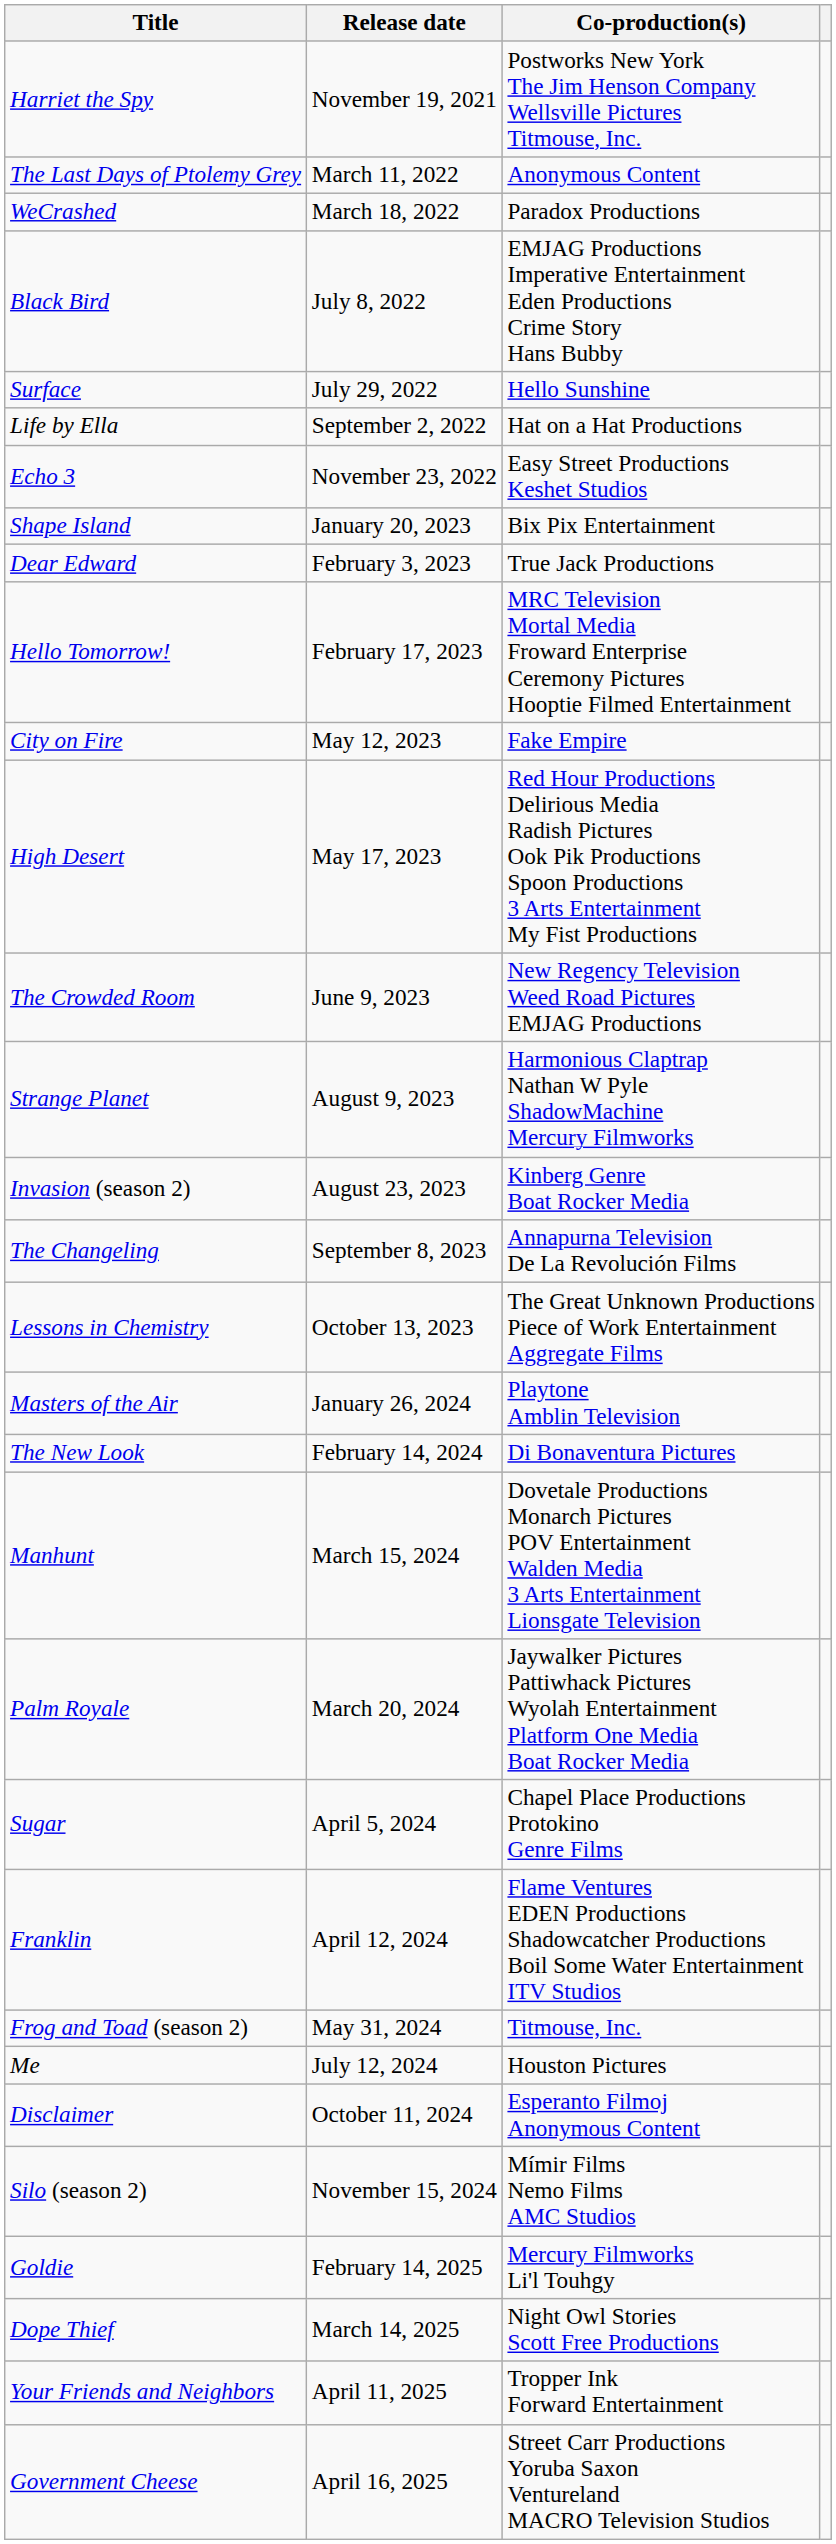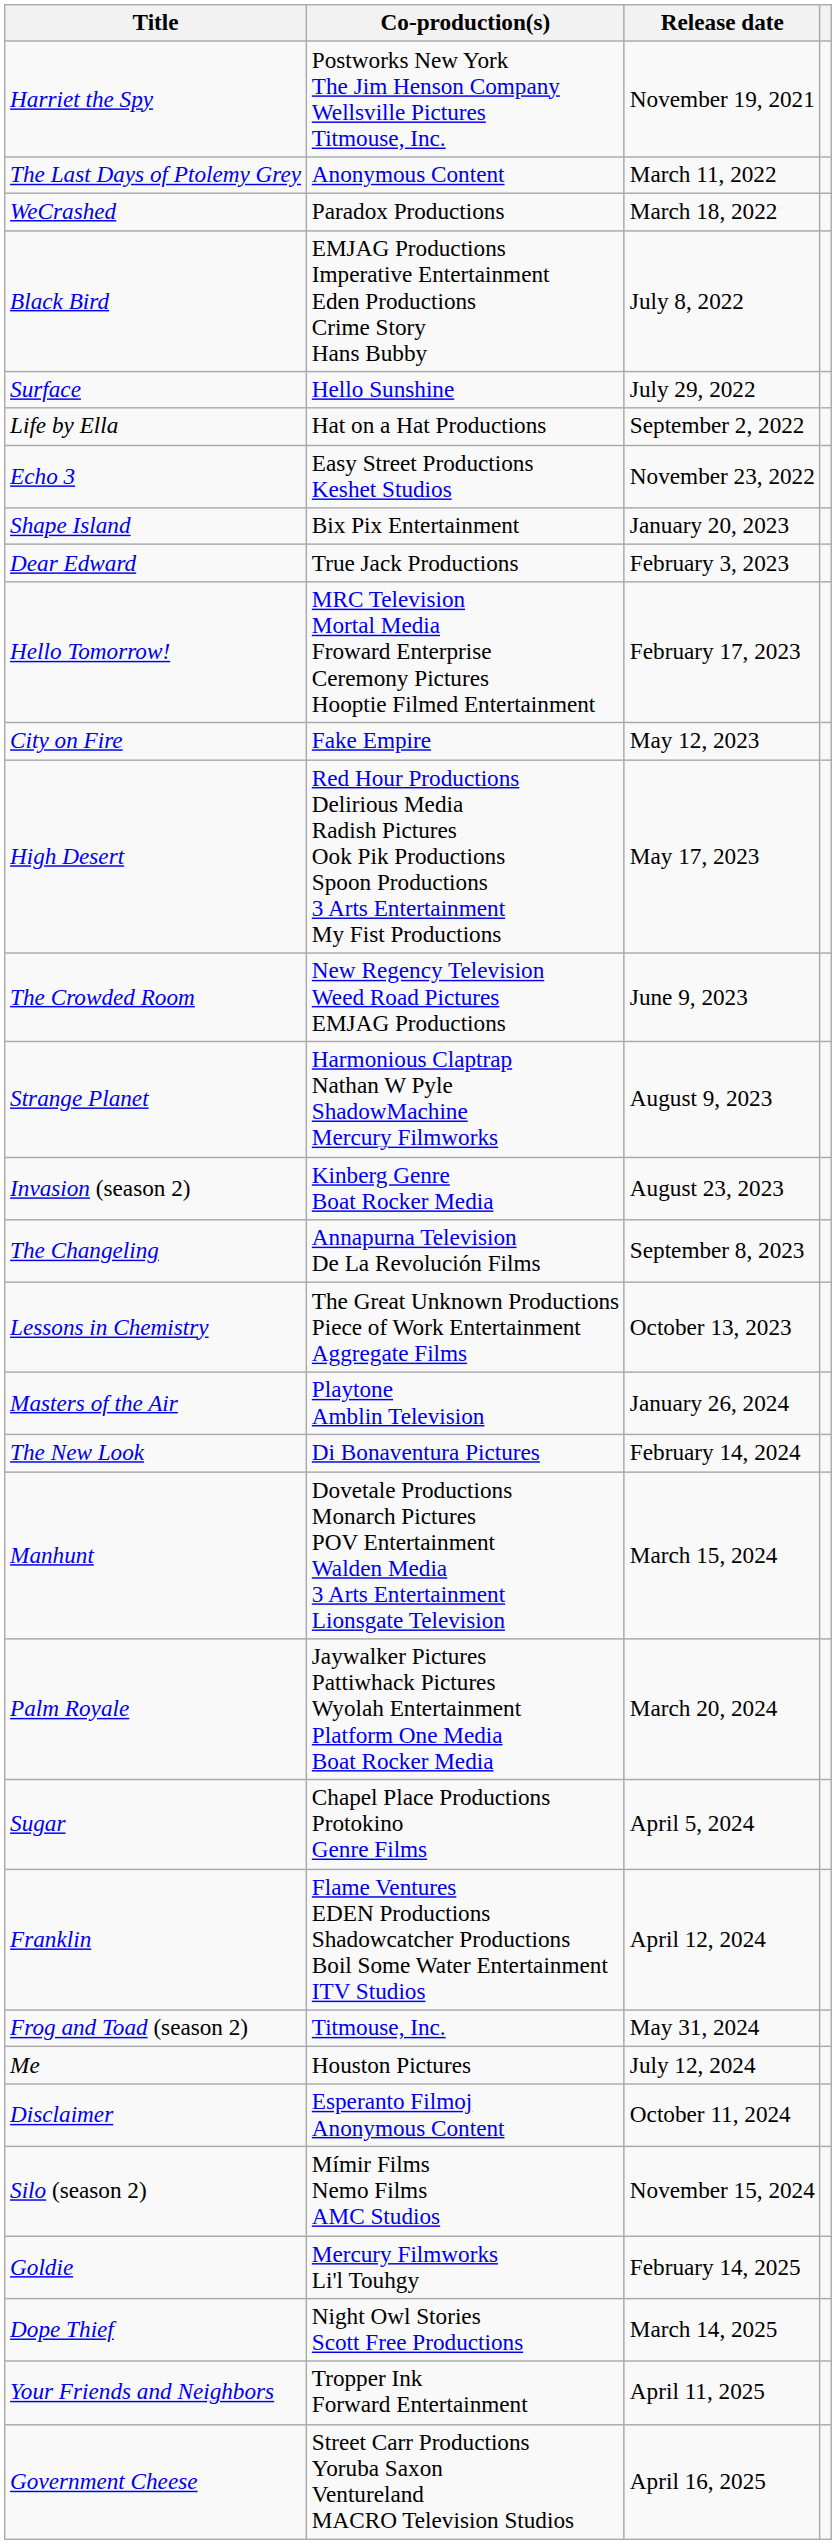columns swapped: Release date <-> Co-production(s)
